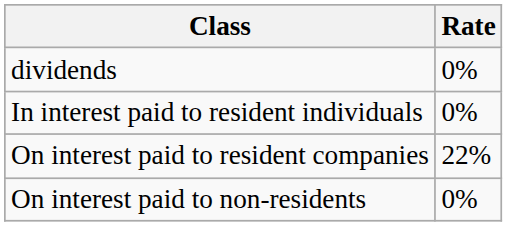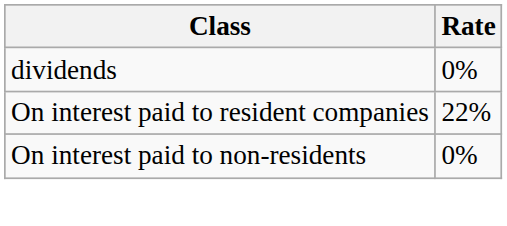- row: In interest paid to resident individuals | 0%
